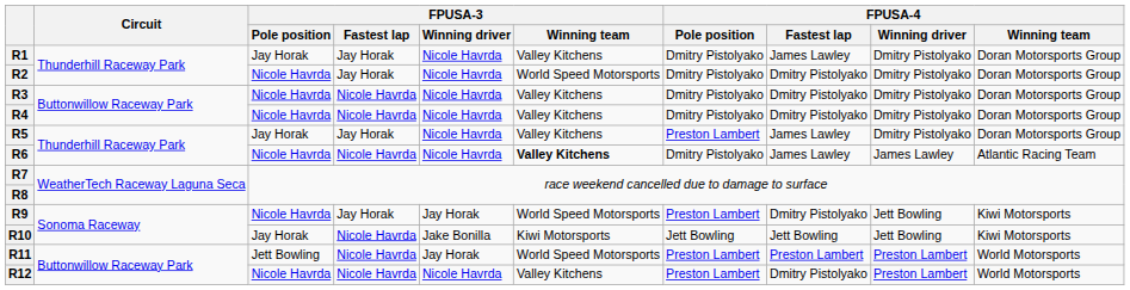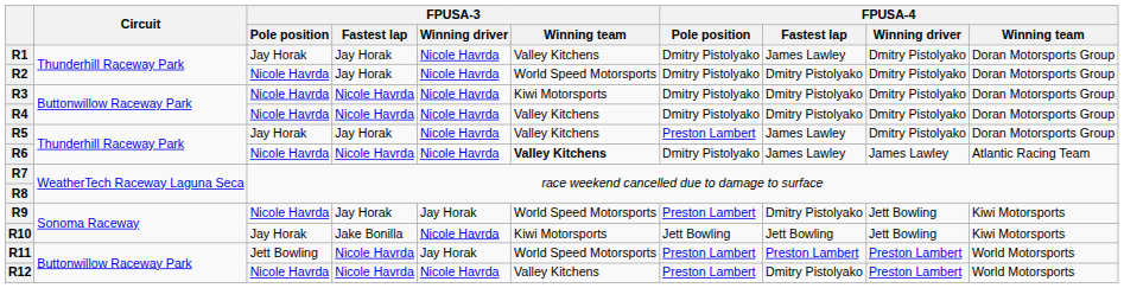R3 | FPUSA-3 / Winning team: Valley Kitchens -> Kiwi Motorsports
R10 | FPUSA-3 / Fastest lap: Nicole Havrda -> Jake Bonilla
R10 | FPUSA-3 / Winning driver: Jake Bonilla -> Nicole Havrda
